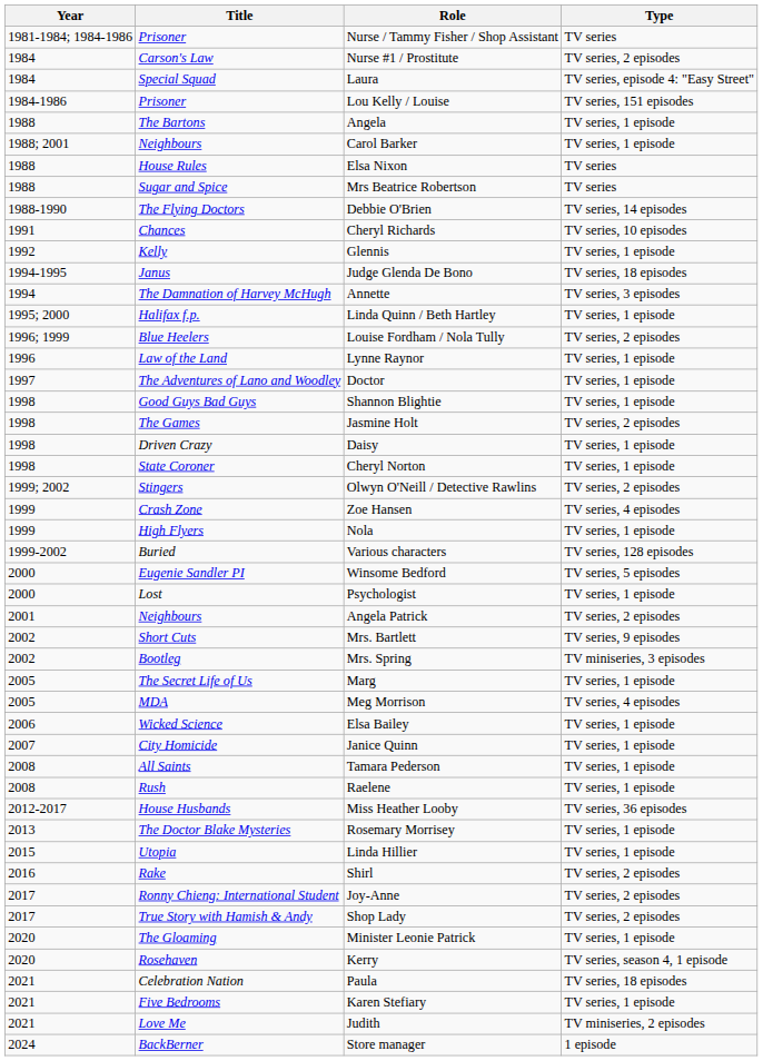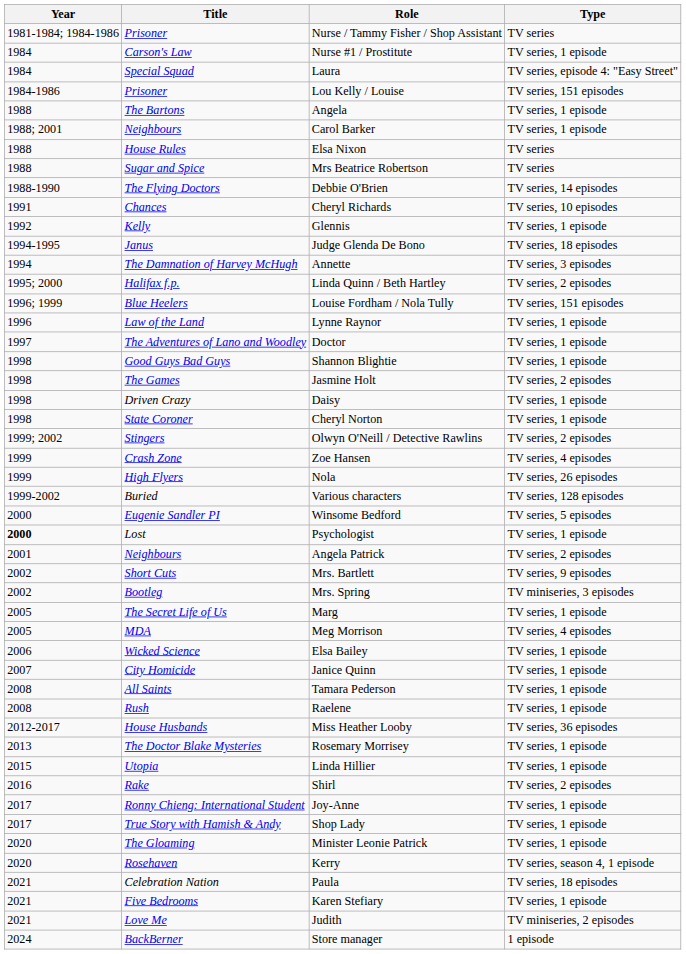Nurse #1 / Prostitute | Type: TV series, 2 episodes -> TV series, 1 episode
Linda Quinn / Beth Hartley | Type: TV series, 1 episode -> TV series, 2 episodes
Louise Fordham / Nola Tully | Type: TV series, 2 episodes -> TV series, 151 episodes
Nola | Type: TV series, 1 episode -> TV series, 26 episodes
Psychologist | Year: normal -> bold
Joy-Anne | Type: TV series, 2 episodes -> TV series, 1 episode
Shop Lady | Type: TV series, 2 episodes -> TV series, 1 episode
